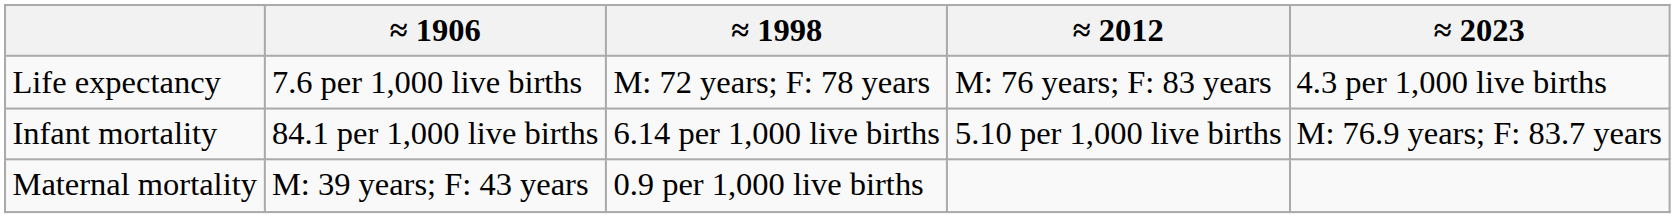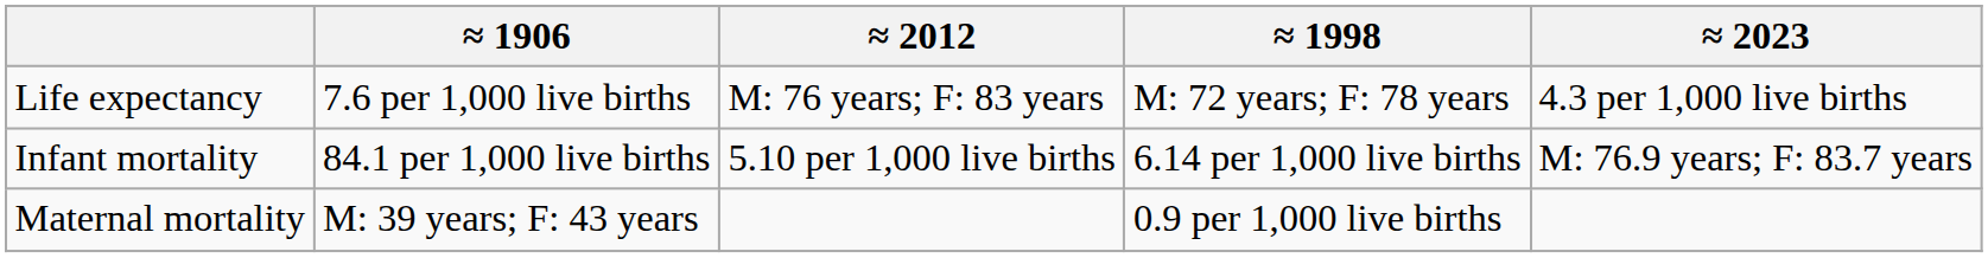columns swapped: ≈ 1998 <-> ≈ 2012
